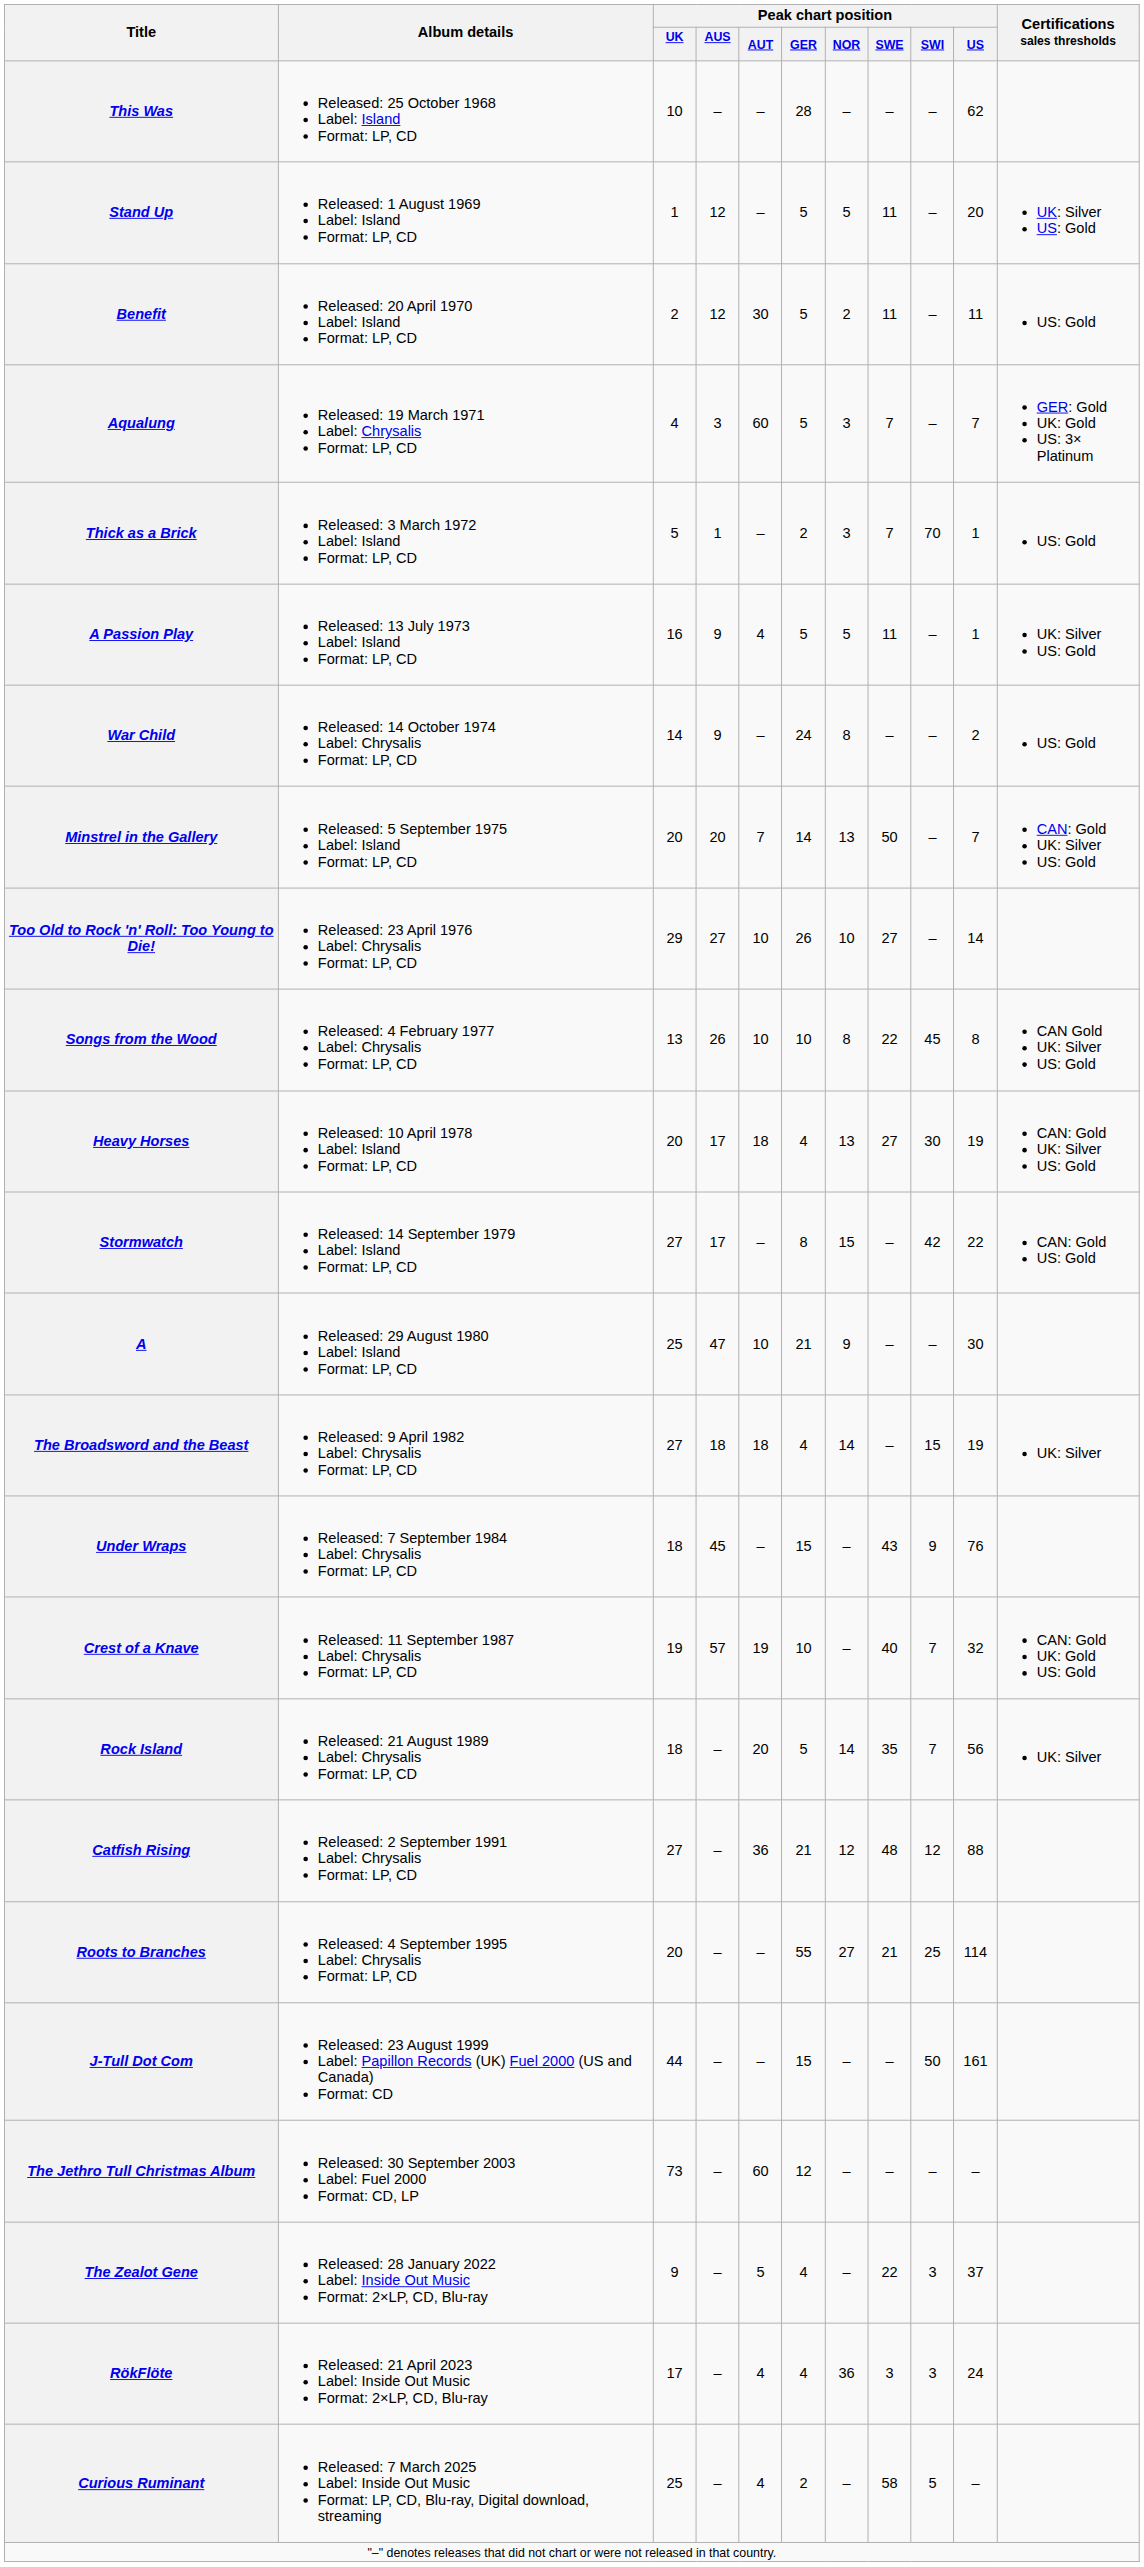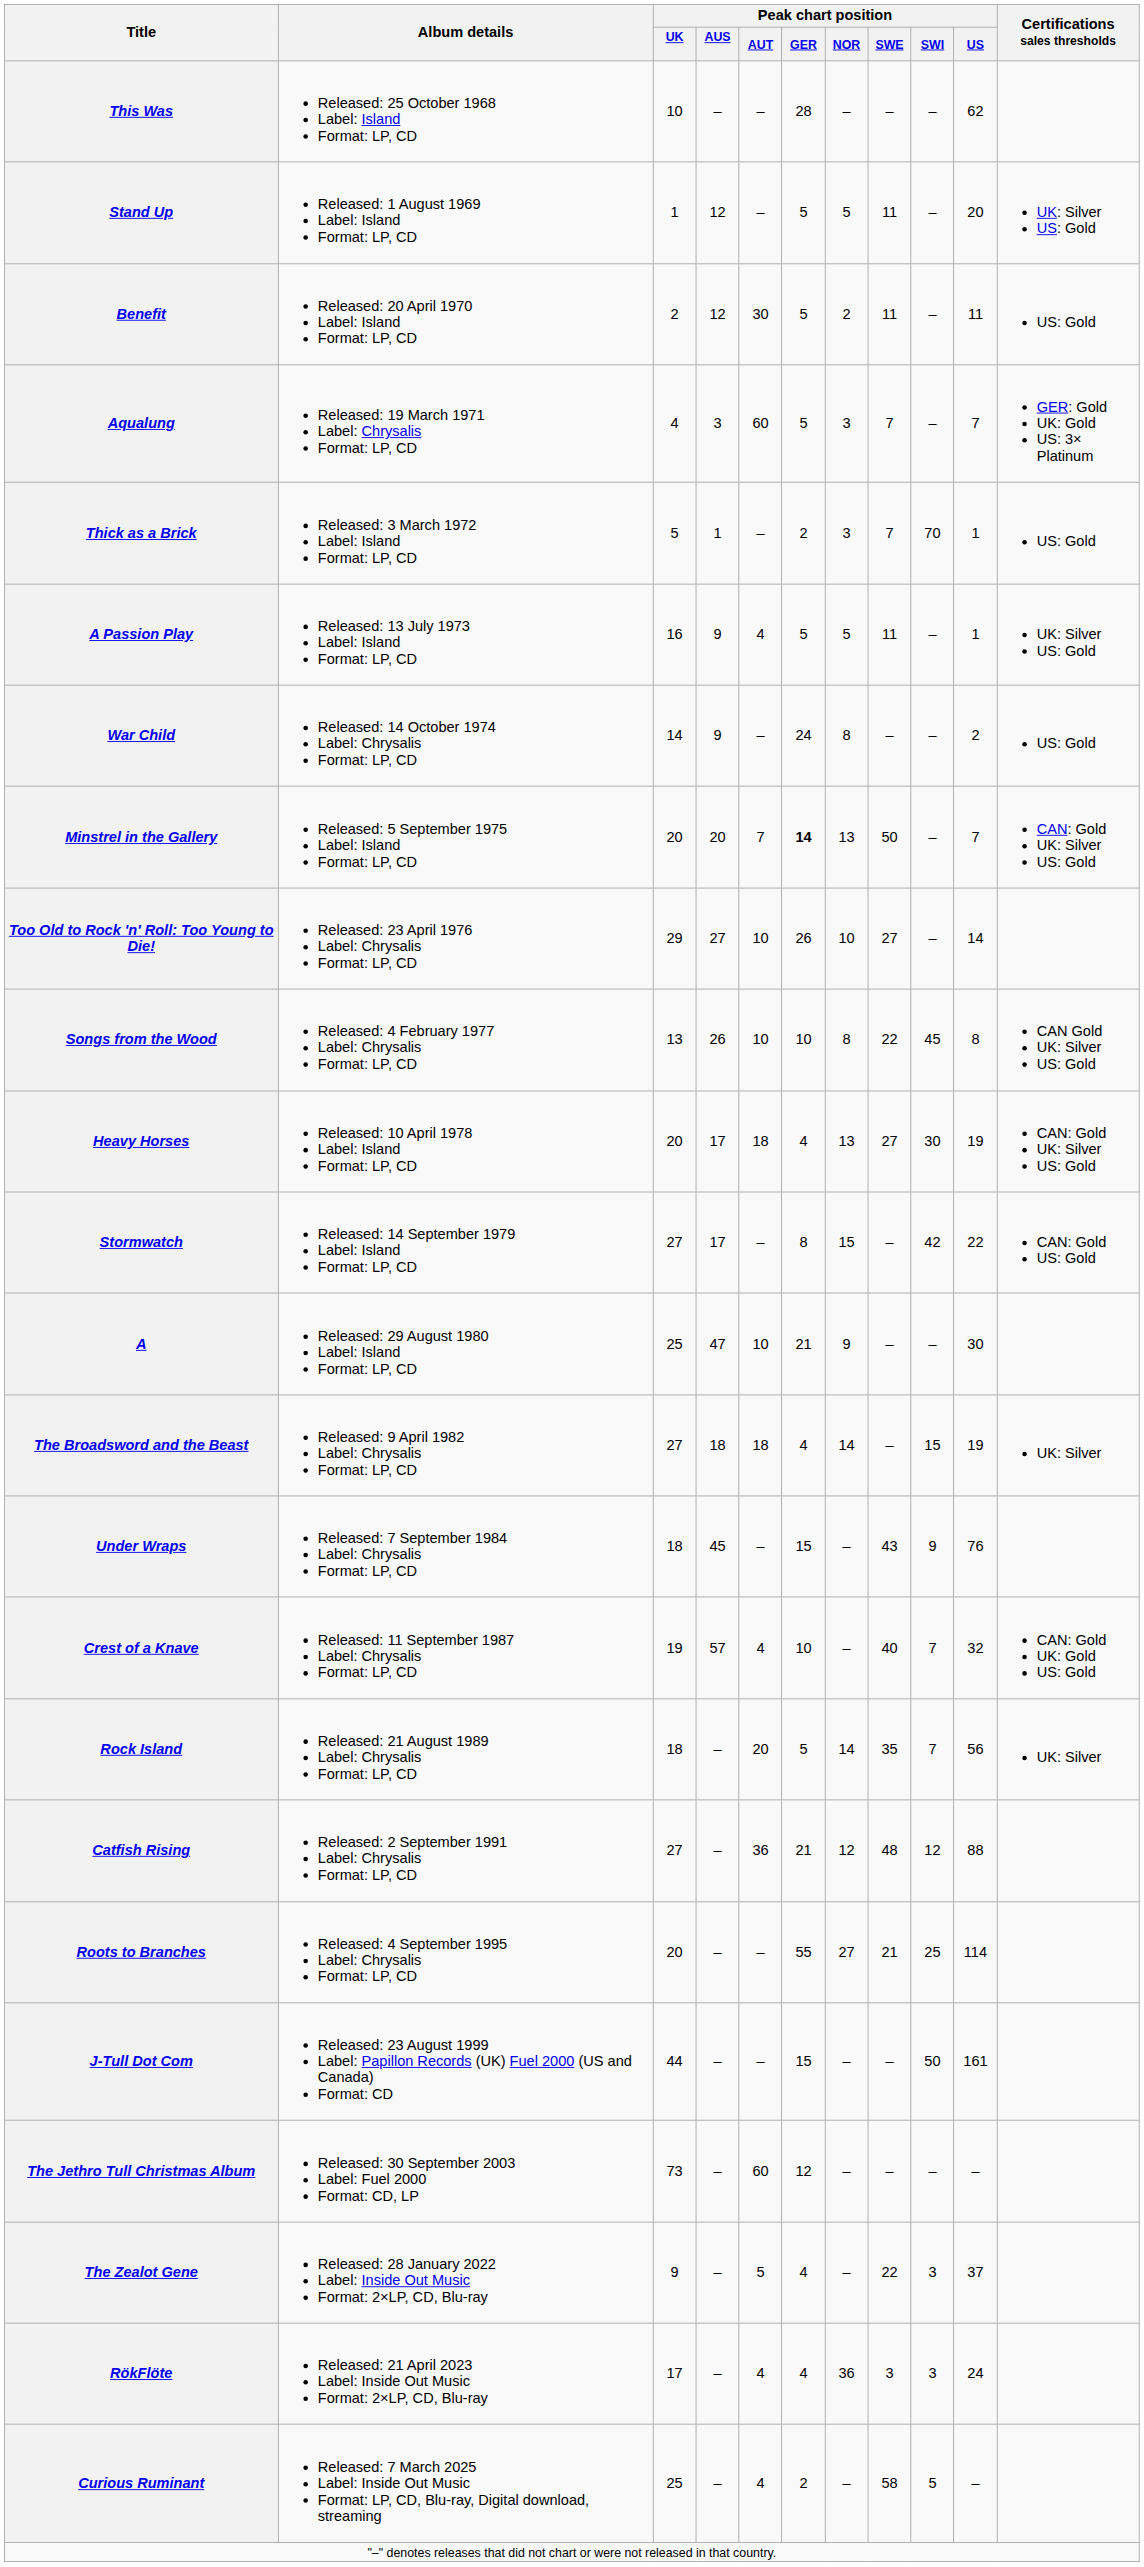Minstrel in the Gallery | Peak chart position / GER: normal -> bold
Crest of a Knave | Peak chart position / AUT: 19 -> 4
